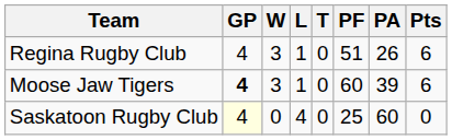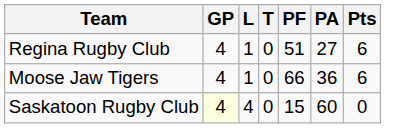- column: W | 3 | 3 | 0
Regina Rugby Club | PA: 26 -> 27
Moose Jaw Tigers | GP: bold -> normal
Moose Jaw Tigers | PF: 60 -> 66
Moose Jaw Tigers | PA: 39 -> 36
Saskatoon Rugby Club | PF: 25 -> 15
